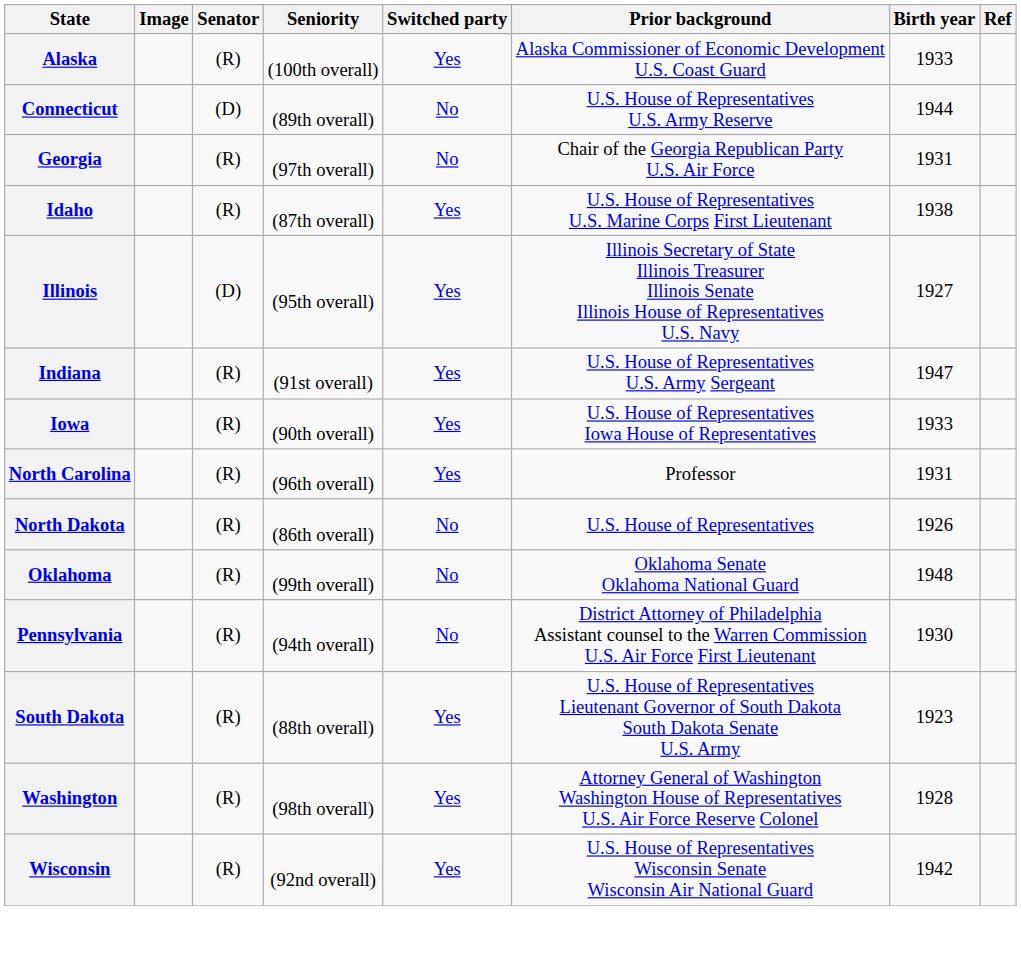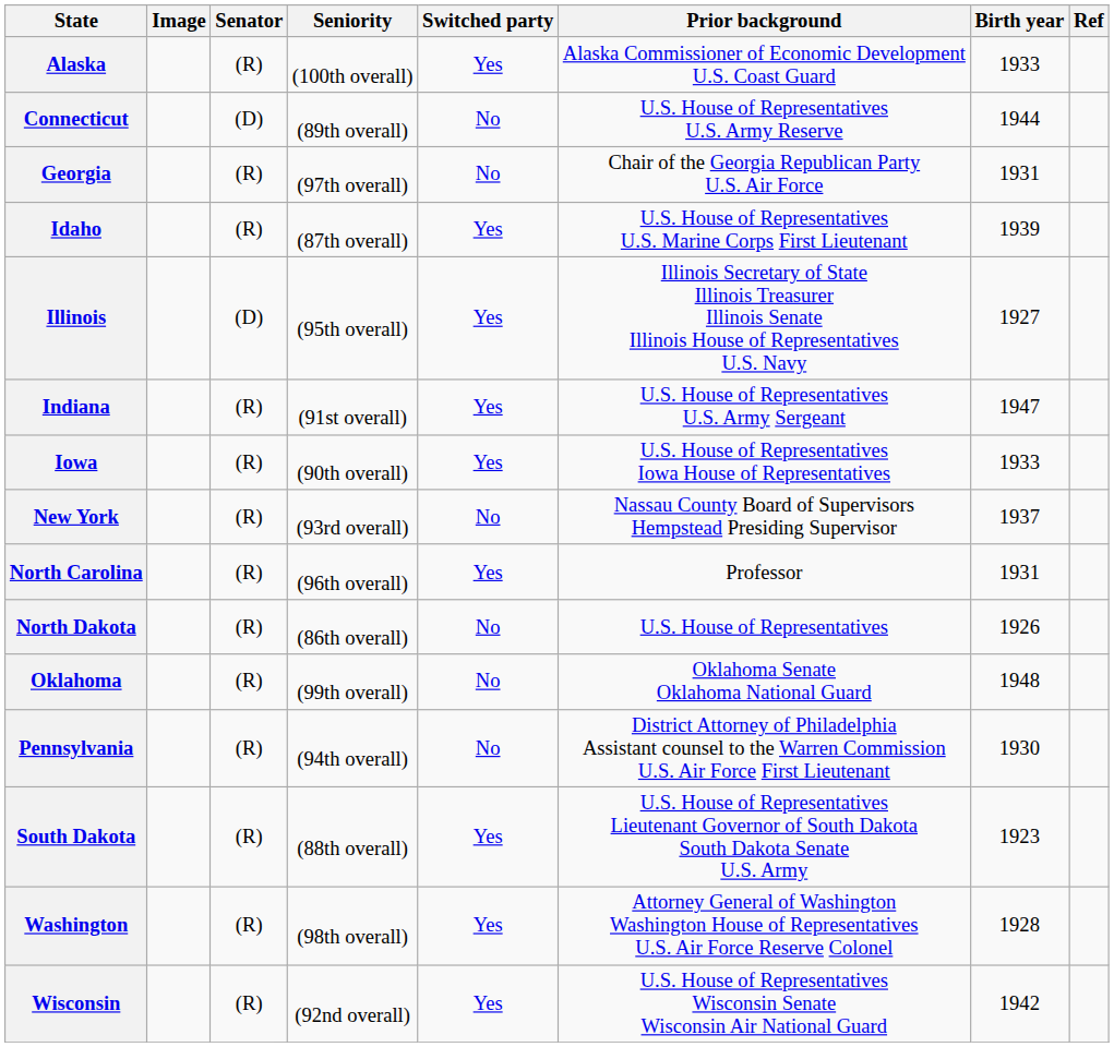Idaho | Birth year: 1938 -> 1939
+ row: New York | (R) | (93rd overall) | No | Nassau County Board of Supervisors Hempstead Presiding Supervisor | 1937
